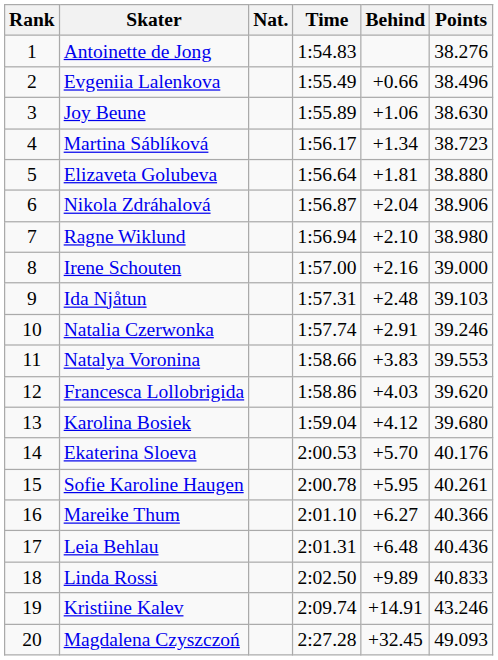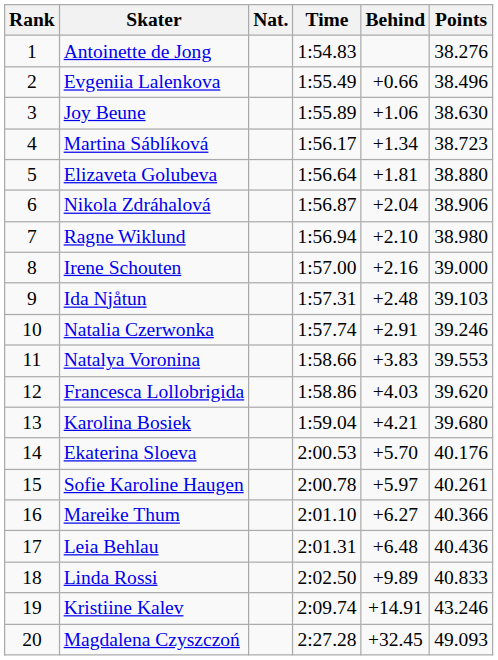Karolina Bosiek | Behind: +4.12 -> +4.21
Sofie Karoline Haugen | Behind: +5.95 -> +5.97
